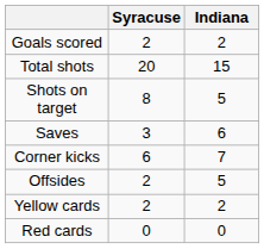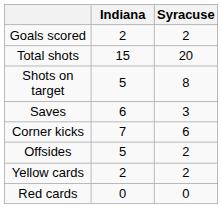columns swapped: Syracuse <-> Indiana
